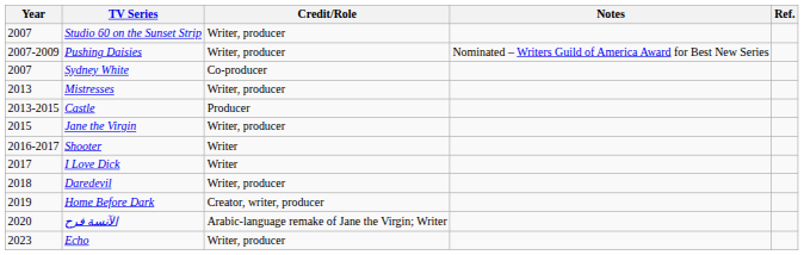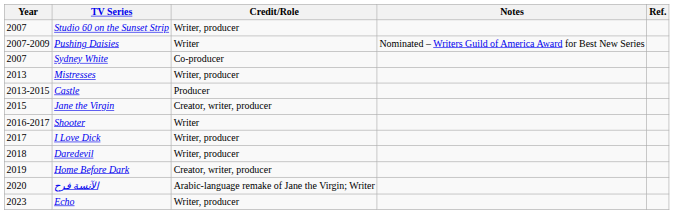Pushing Daisies | Credit/Role: Writer, producer -> Writer
Jane the Virgin | Credit/Role: Writer, producer -> Creator, writer, producer
I Love Dick | Credit/Role: Writer -> Writer, producer
